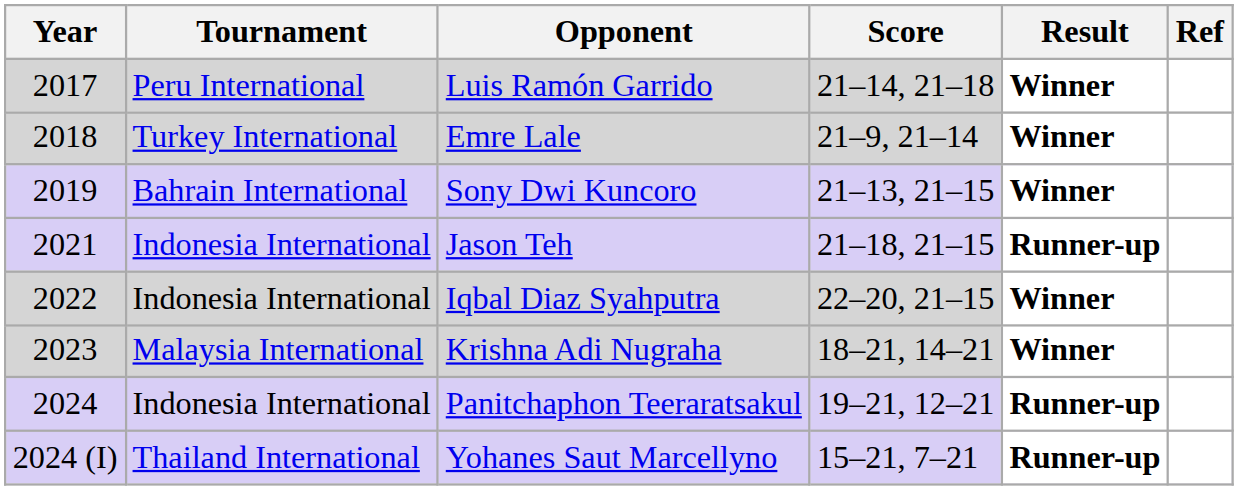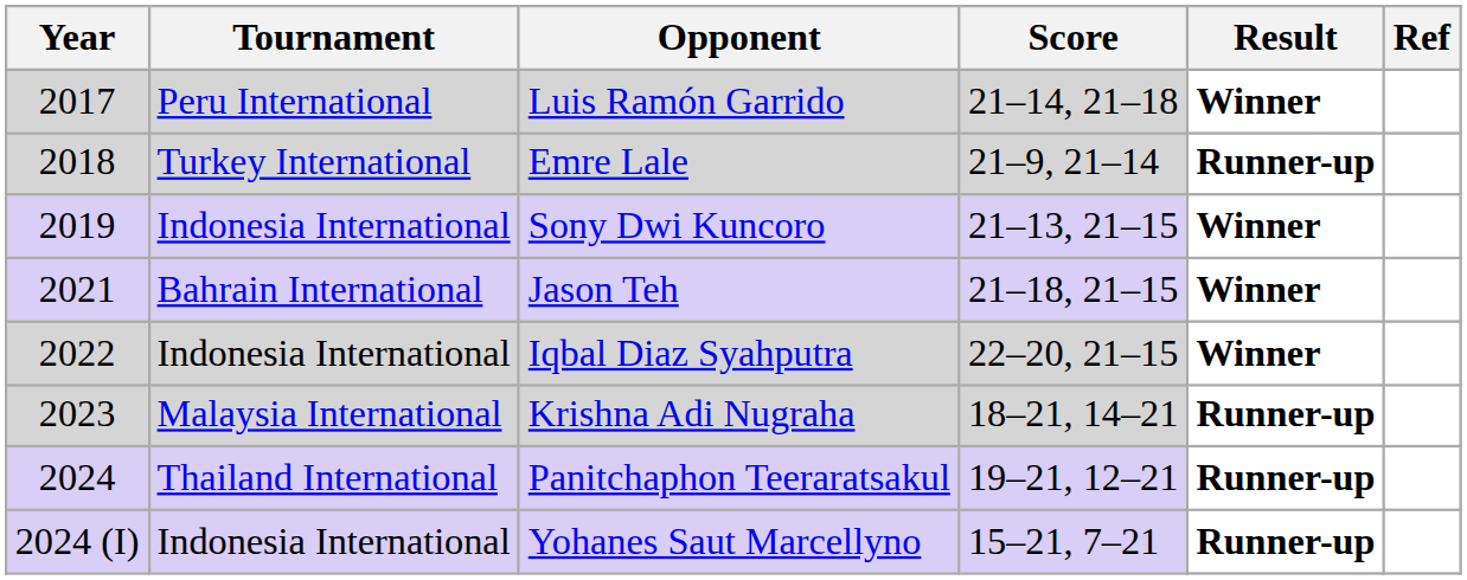Emre Lale | Result: Winner -> Runner-up
Sony Dwi Kuncoro | Tournament: Bahrain International -> Indonesia International
Jason Teh | Tournament: Indonesia International -> Bahrain International
Jason Teh | Result: Runner-up -> Winner
Krishna Adi Nugraha | Result: Winner -> Runner-up
Panitchaphon Teeraratsakul | Tournament: Indonesia International -> Thailand International
Yohanes Saut Marcellyno | Tournament: Thailand International -> Indonesia International
